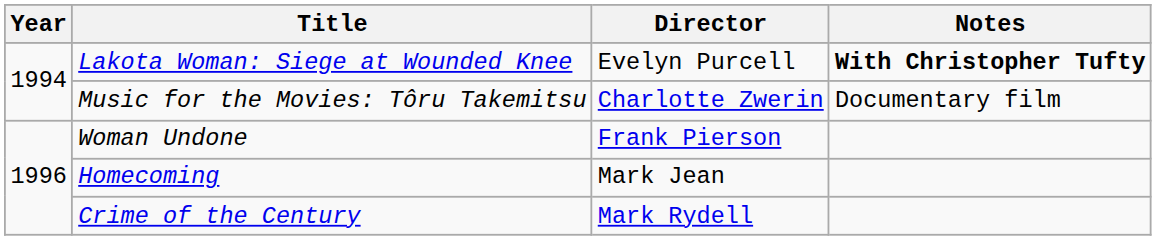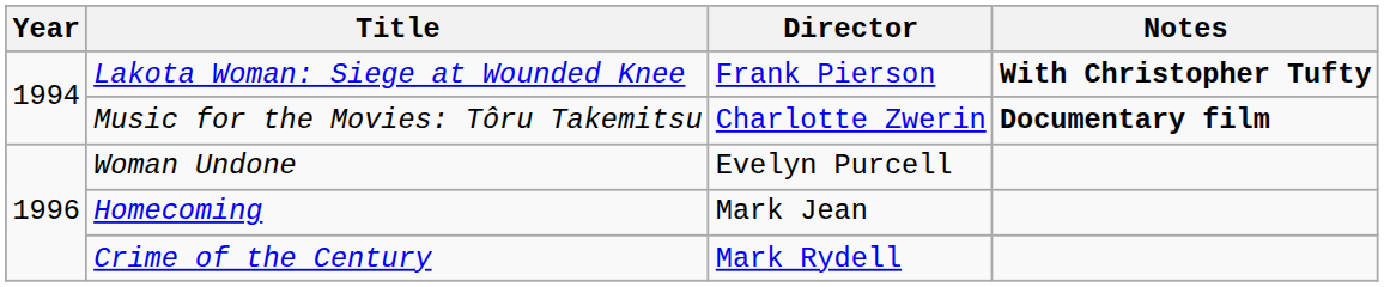Lakota Woman: Siege at Wounded Knee | Director: Evelyn Purcell -> Frank Pierson
Music for the Movies: Tôru Takemitsu | Notes: normal -> bold
Woman Undone | Director: Frank Pierson -> Evelyn Purcell
